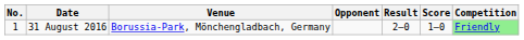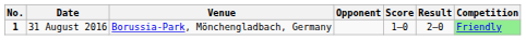columns swapped: Score <-> Result
31 August 2016 | No.: normal -> bold
